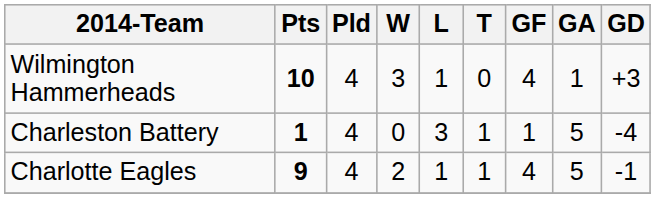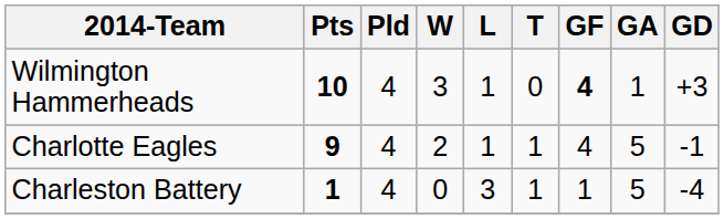Wilmington Hammerheads | GF: normal -> bold
rows swapped: Charlotte Eagles <-> Charleston Battery
